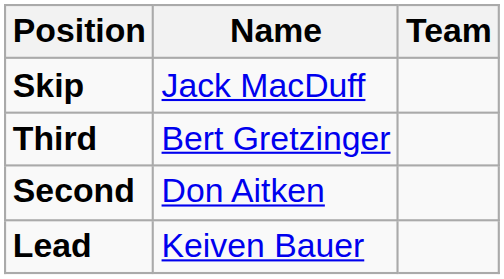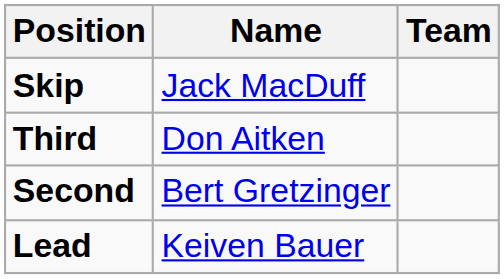Third | Name: Bert Gretzinger -> Don Aitken
Second | Name: Don Aitken -> Bert Gretzinger
